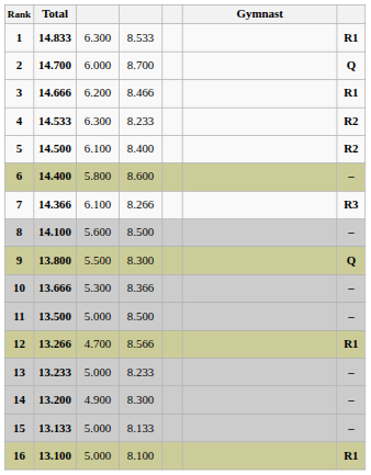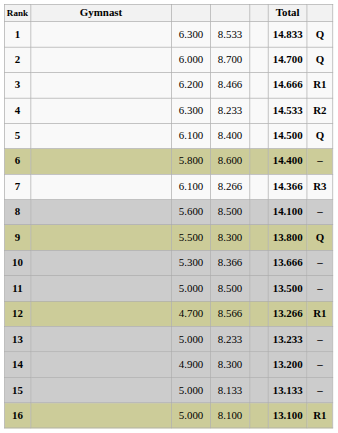columns swapped: Gymnast <-> Total
1 | column 7: R1 -> Q
5 | column 7: R2 -> Q
